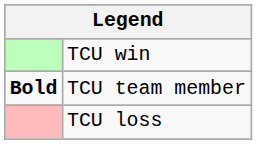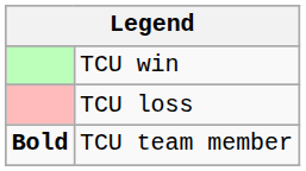rows swapped: TCU loss <-> TCU team member
